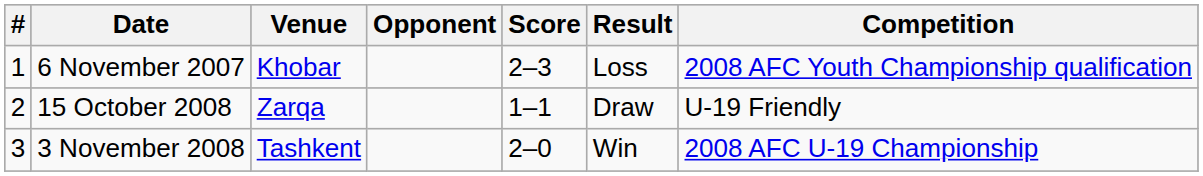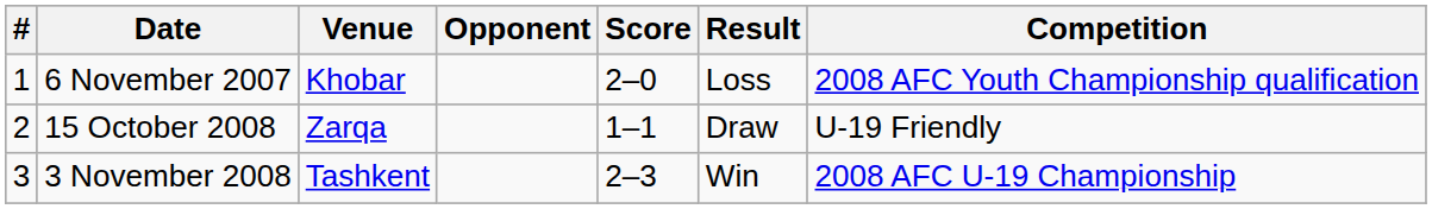6 November 2007 | Score: 2–3 -> 2–0
3 November 2008 | Score: 2–0 -> 2–3
